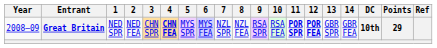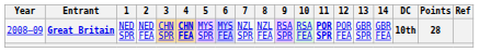Great Britain | 12: bold -> normal
Great Britain | Points: 29 -> 28
